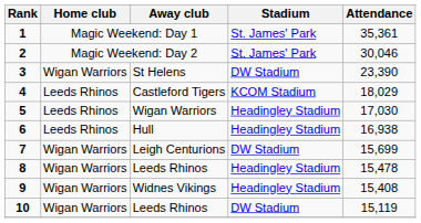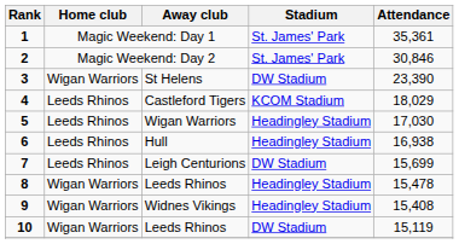Magic Weekend: Day 2 | Attendance: 30,046 -> 30,846
Leigh Centurions | Home club: Wigan Warriors -> Leeds Rhinos
